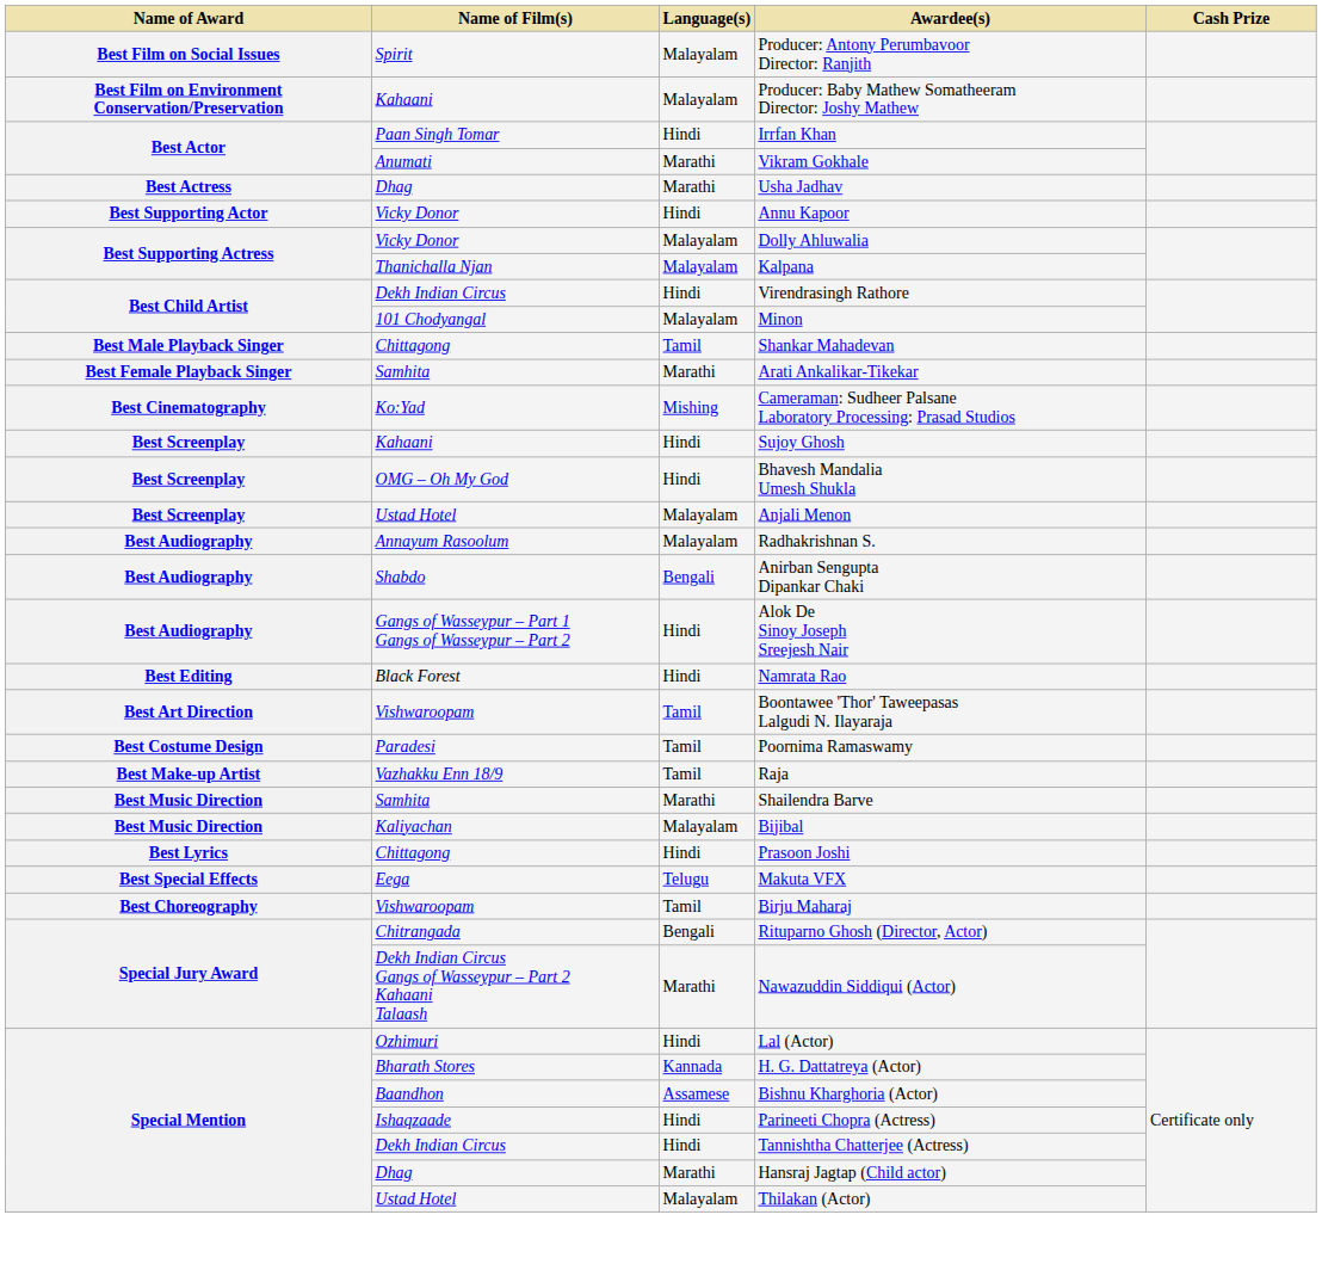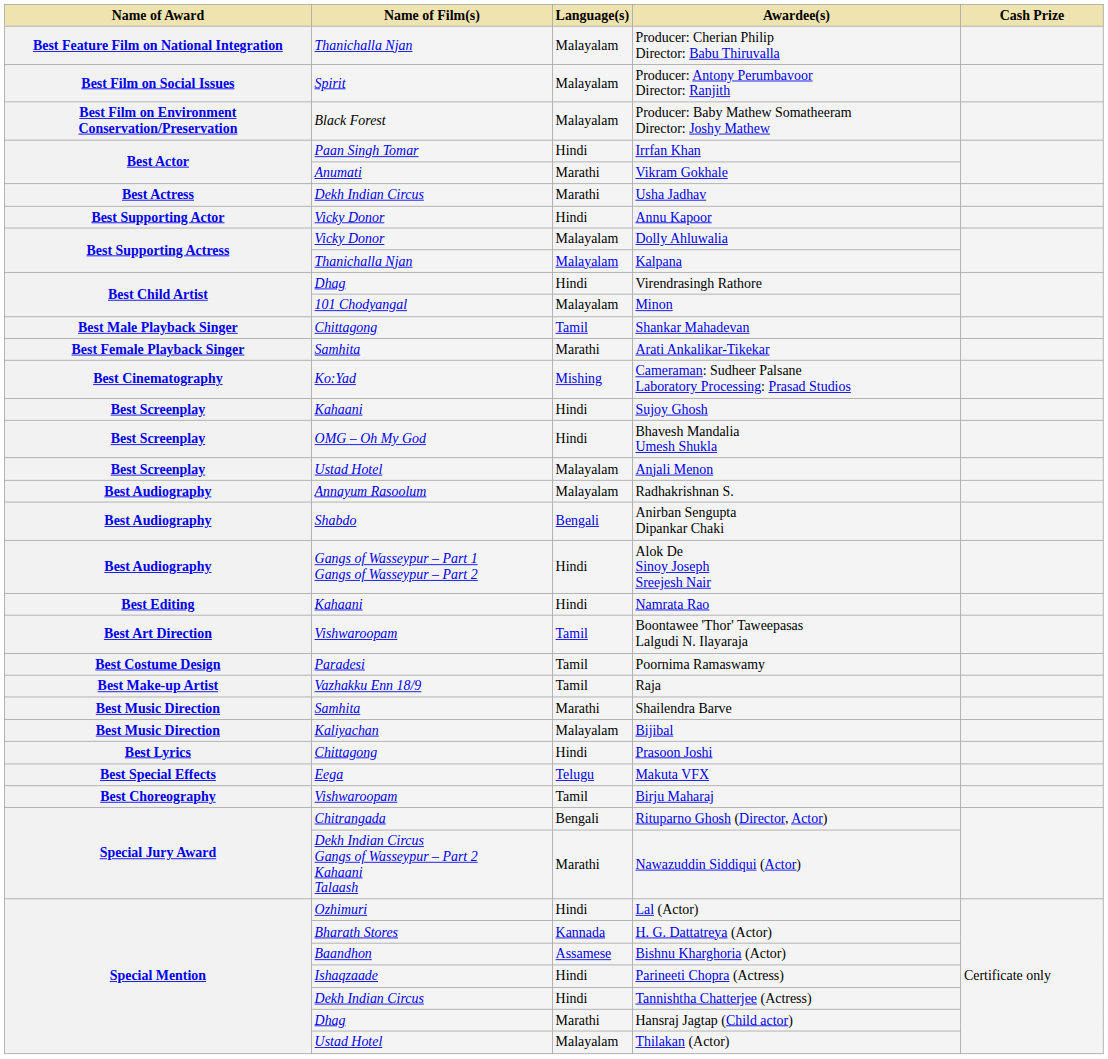+ row: Best Feature Film on National Integration | Thanichalla Njan | Malayalam | Producer: Cherian Philip Director: Babu Thiruvalla
Producer: Baby Mathew Somatheeram Director: Joshy Mathew | Name of Film(s): Kahaani -> Black Forest
Usha Jadhav | Name of Film(s): Dhag -> Dekh Indian Circus
Virendrasingh Rathore | Name of Film(s): Dekh Indian Circus -> Dhag
Namrata Rao | Name of Film(s): Black Forest -> Kahaani
